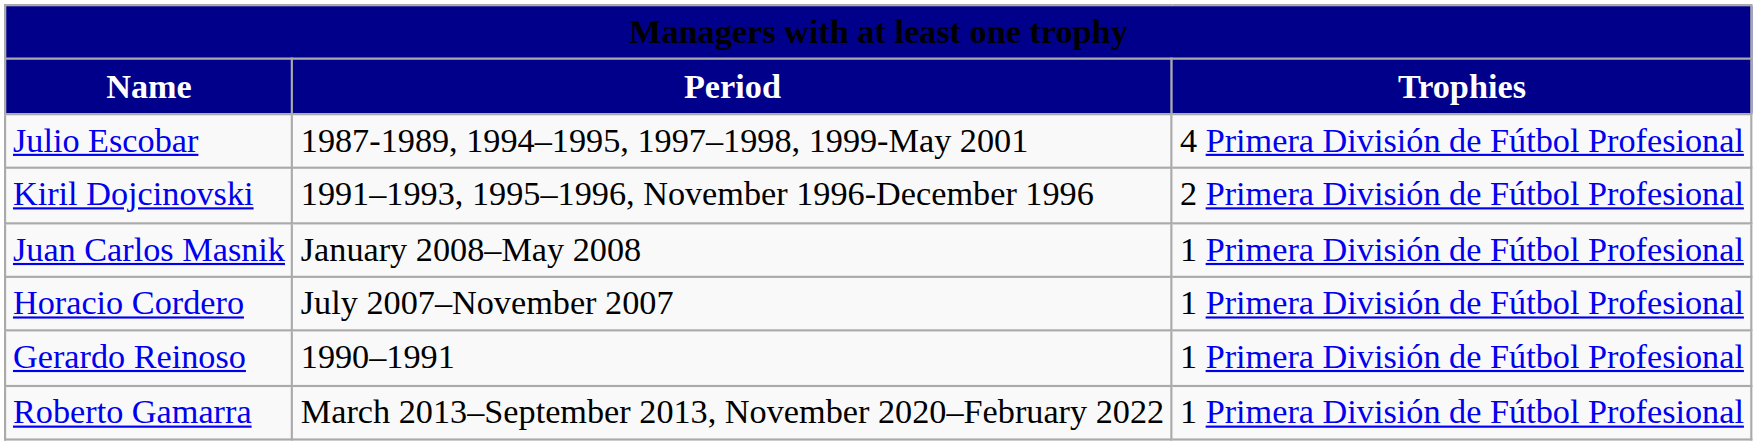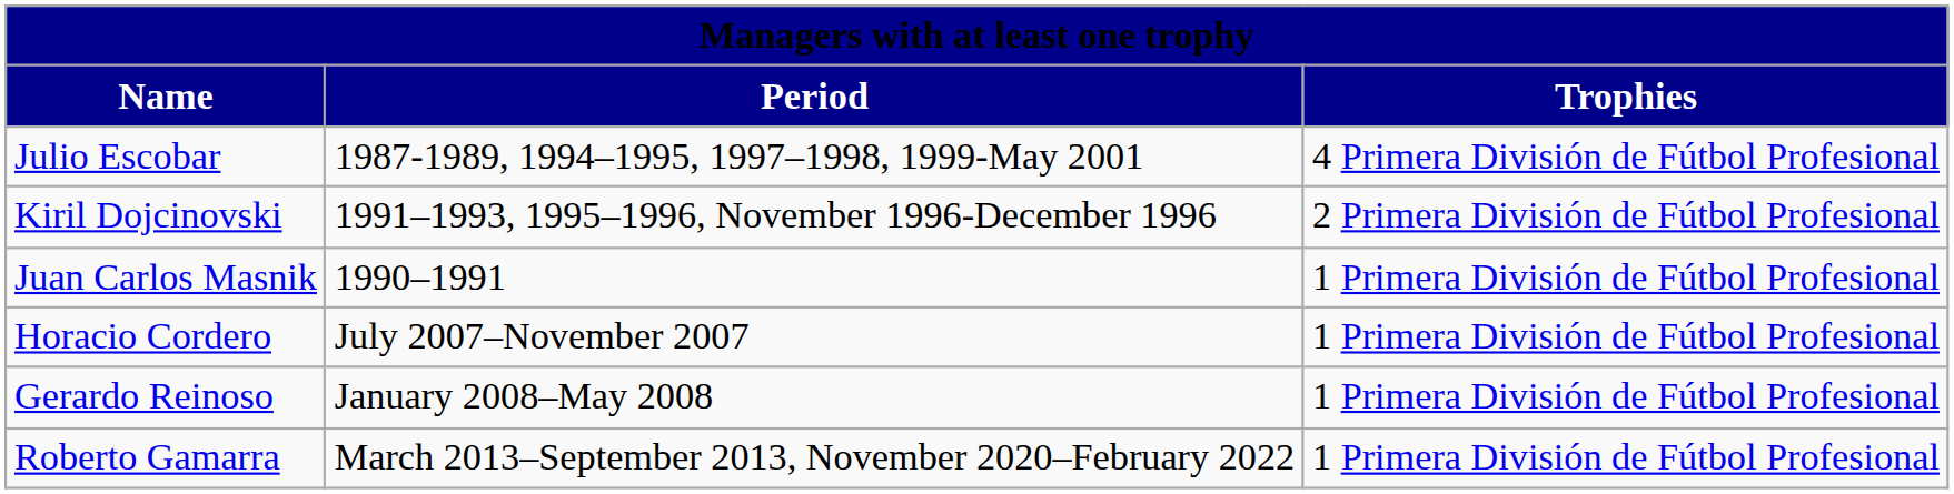Juan Carlos Masnik | Period: January 2008–May 2008 -> 1990–1991
Gerardo Reinoso | Period: 1990–1991 -> January 2008–May 2008
